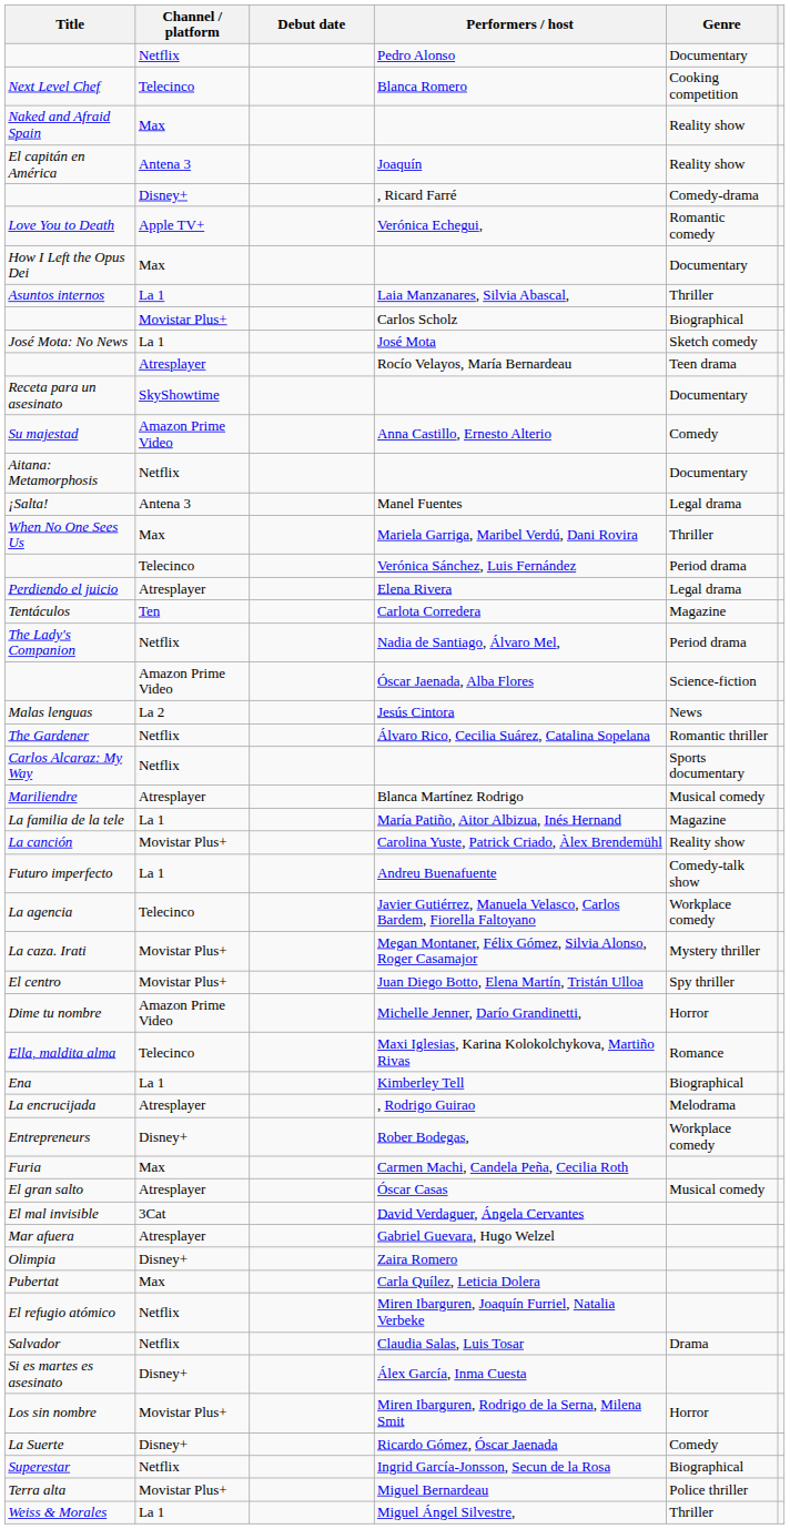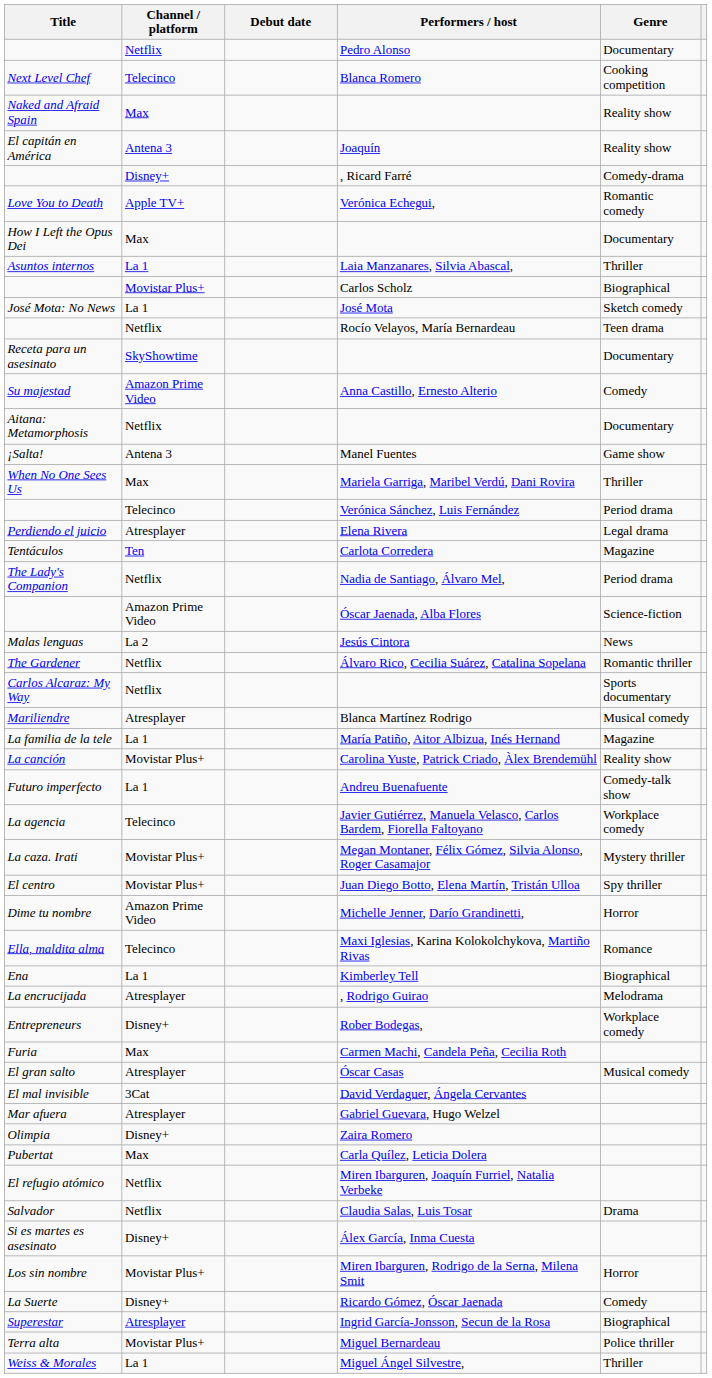Rocío Velayos, María Bernardeau | Channel / platform: Atresplayer -> Netflix
Manel Fuentes | Genre: Legal drama -> Game show
Ingrid García-Jonsson, Secun de la Rosa | Channel / platform: Netflix -> Atresplayer
